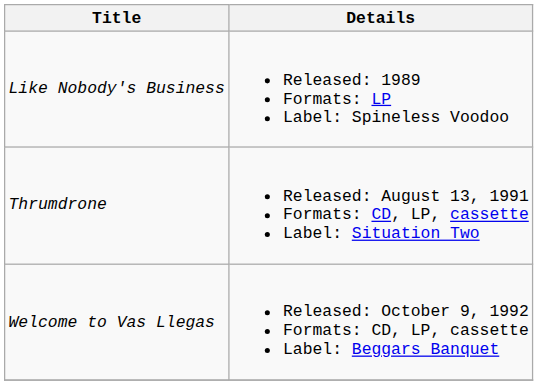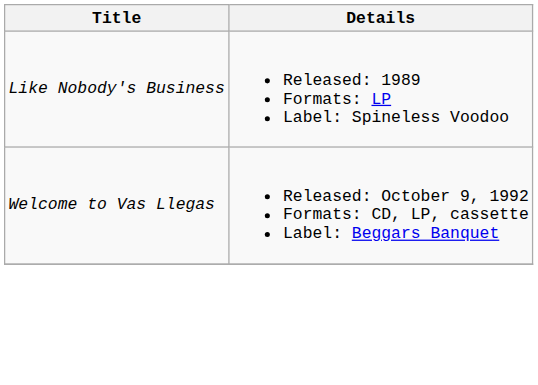- row: Thrumdrone | Released: August 13, 1991 Formats: CD, LP, cassette Label: Situation Two
